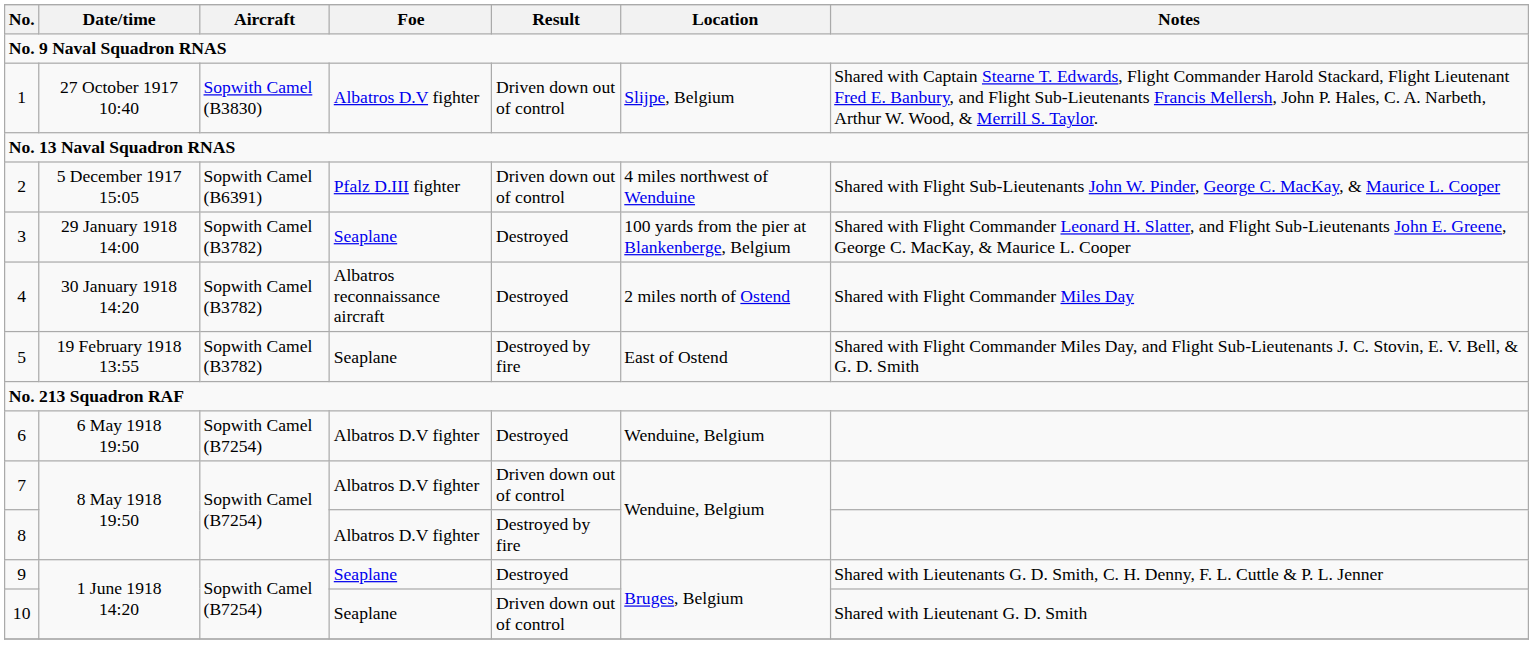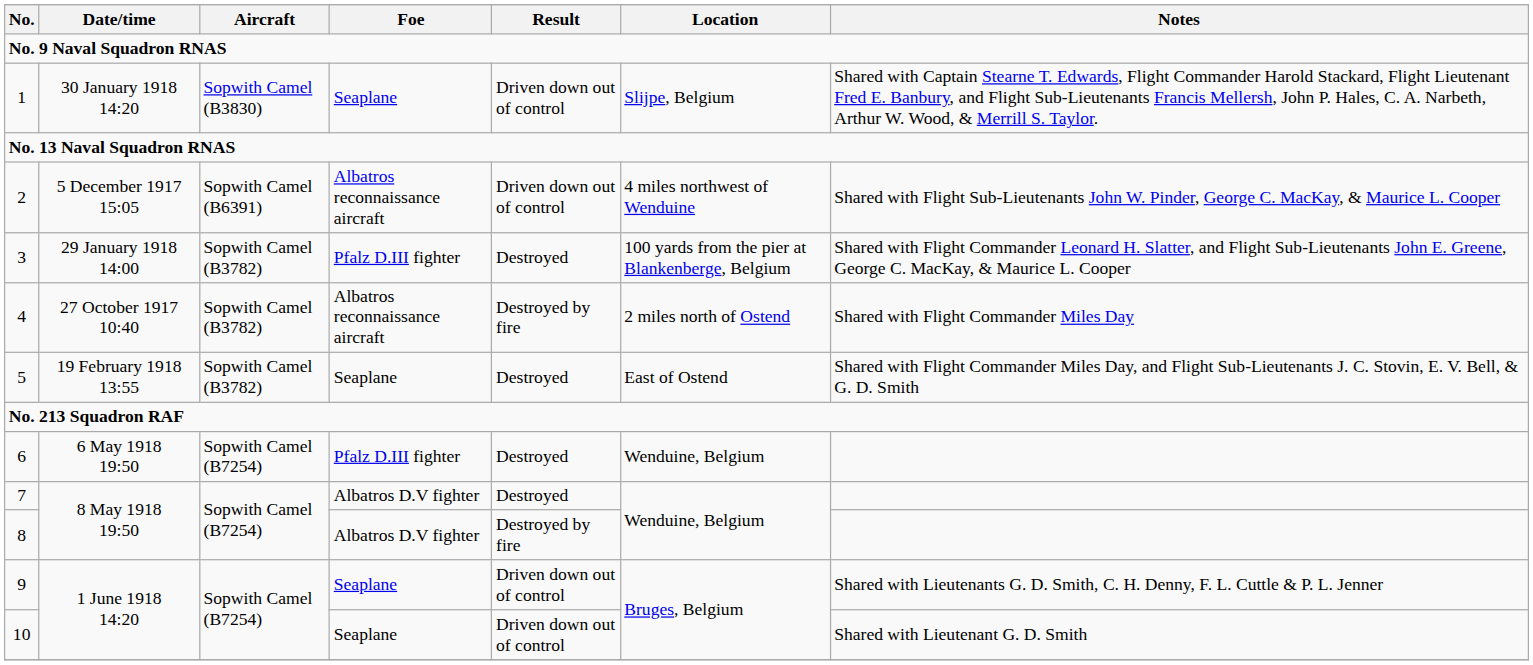1 | Date/time: 27 October 1917 10:40 -> 30 January 1918 14:20
1 | Foe: Albatros D.V fighter -> Seaplane
2 | Foe: Pfalz D.III fighter -> Albatros reconnaissance aircraft
3 | Foe: Seaplane -> Pfalz D.III fighter
4 | Date/time: 30 January 1918 14:20 -> 27 October 1917 10:40
4 | Result: Destroyed -> Destroyed by fire
5 | Result: Destroyed by fire -> Destroyed
6 | Foe: Albatros D.V fighter -> Pfalz D.III fighter
7 | Result: Driven down out of control -> Destroyed
9 | Result: Destroyed -> Driven down out of control
